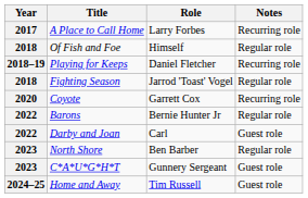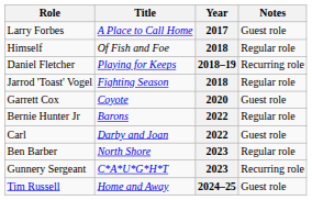columns swapped: Year <-> Role
A Place to Call Home | Notes: Recurring role -> Guest role
Coyote | Notes: Recurring role -> Guest role
C*A*U*G*H*T | Notes: Guest role -> Recurring role
